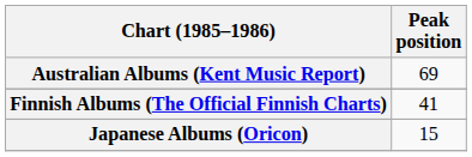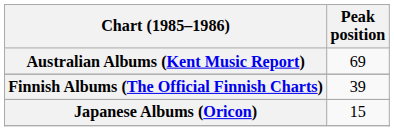Finnish Albums (The Official Finnish Charts) | Peak position: 41 -> 39
